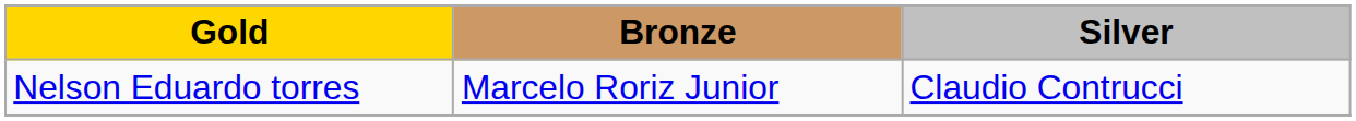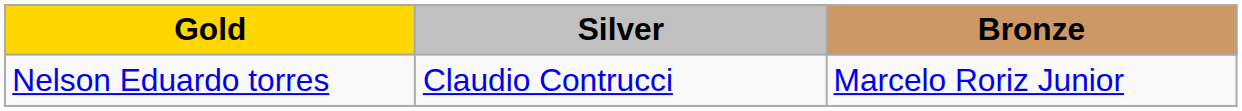columns swapped: Silver <-> Bronze
